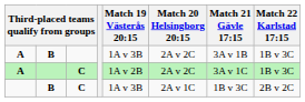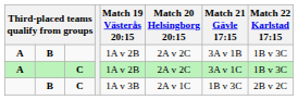A / B | Match 19 Västerås 20:15: 1A v 3B -> 1A v 2B
